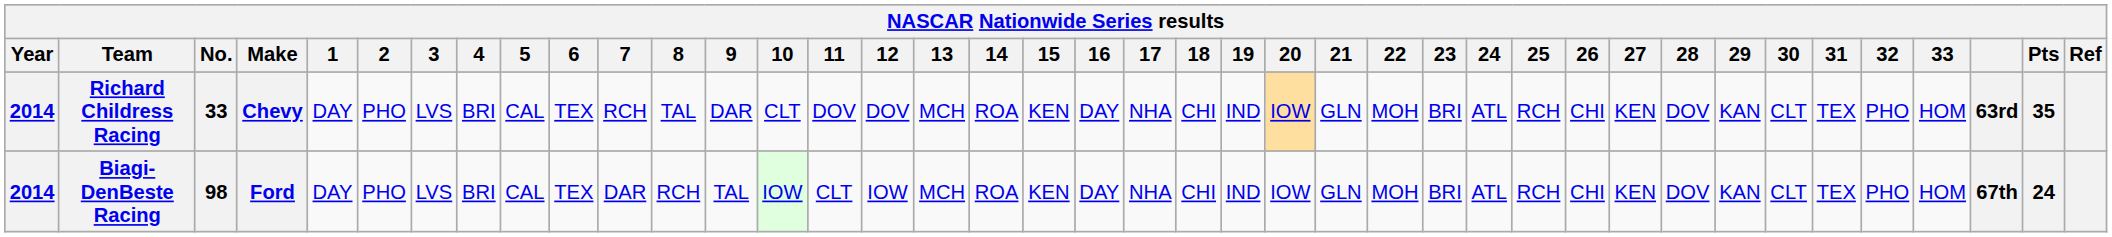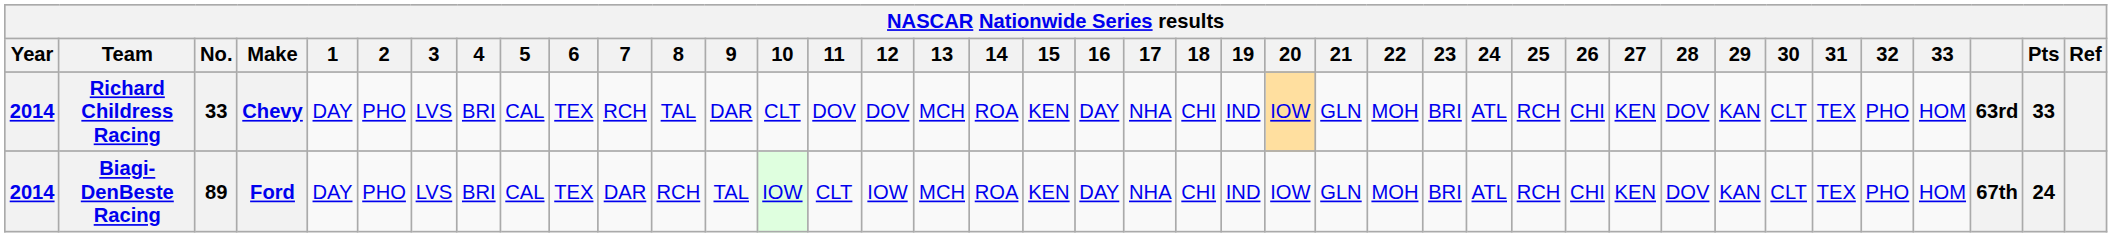Richard Childress Racing | Pts: 35 -> 33
Biagi-DenBeste Racing | No.: 98 -> 89
